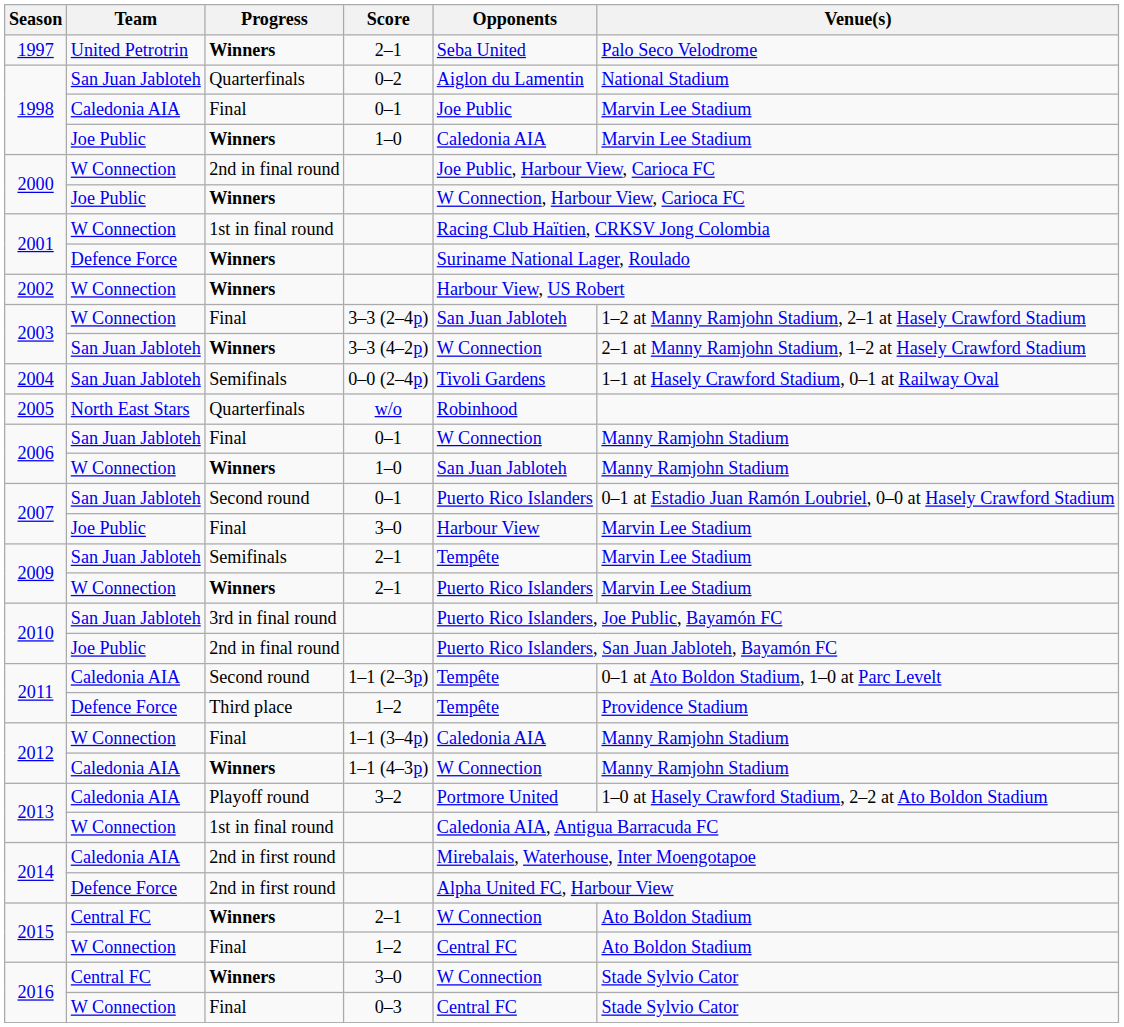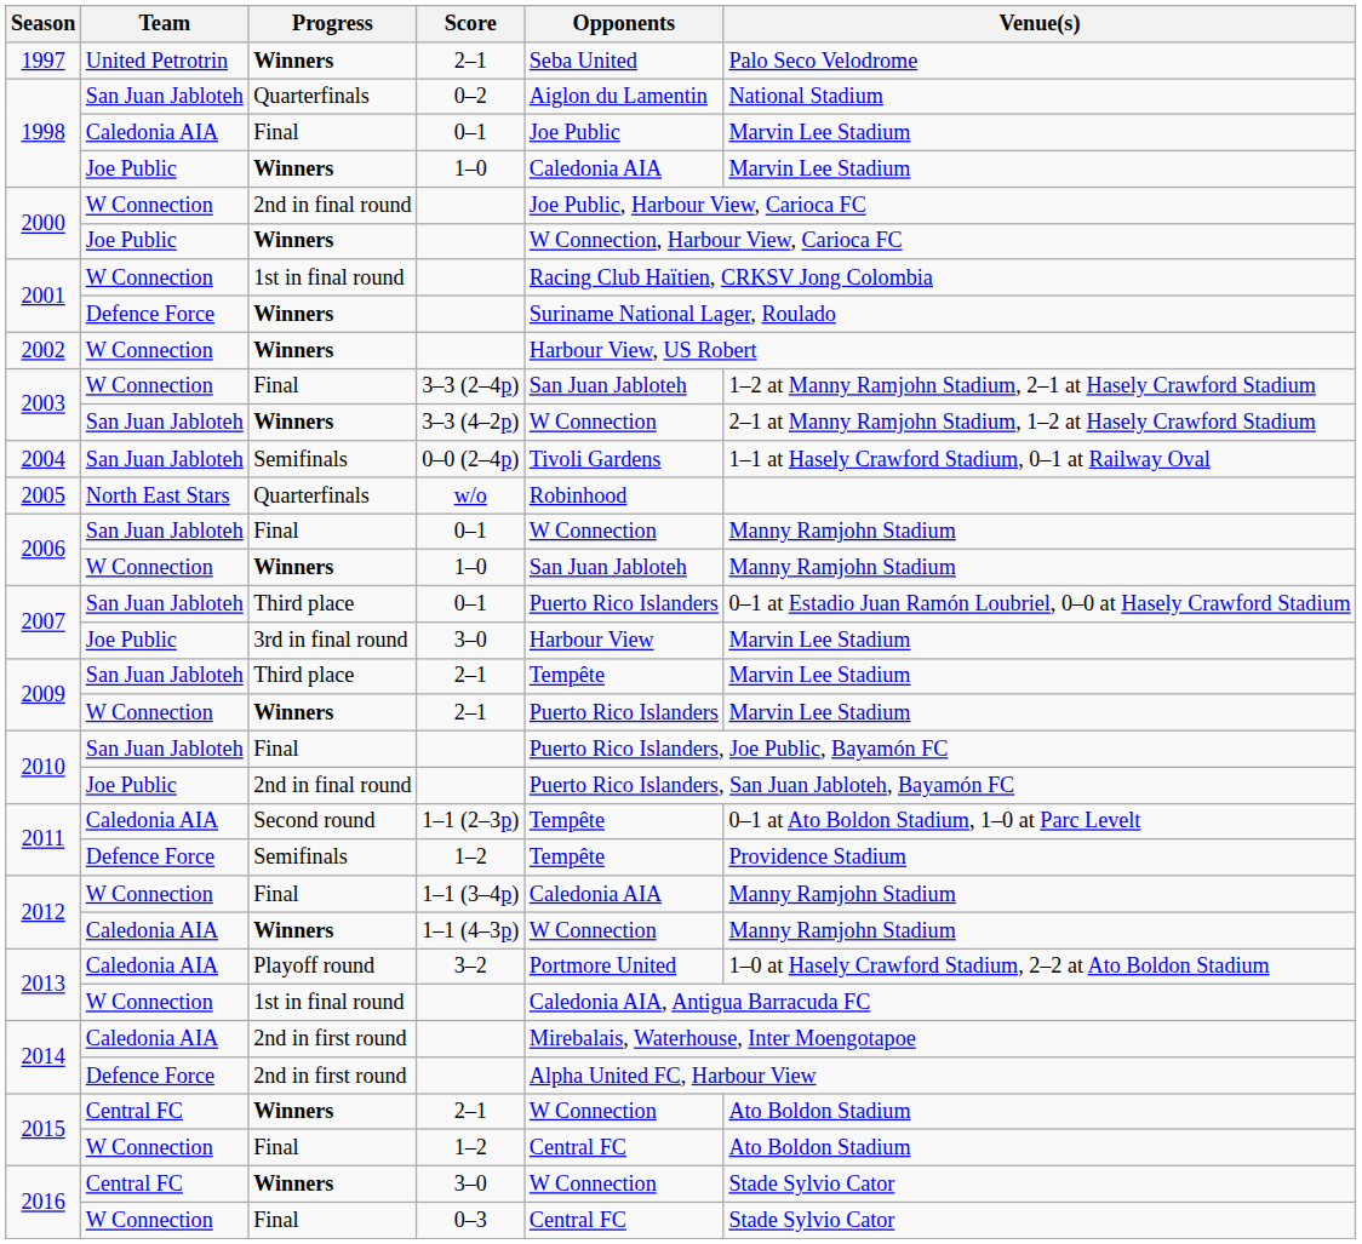2007 / San Juan Jabloteh | Progress: Second round -> Third place
2007 / Joe Public | Progress: Final -> 3rd in final round
2009 / San Juan Jabloteh | Progress: Semifinals -> Third place
2010 / San Juan Jabloteh | Progress: 3rd in final round -> Final
2011 / Defence Force | Progress: Third place -> Semifinals
